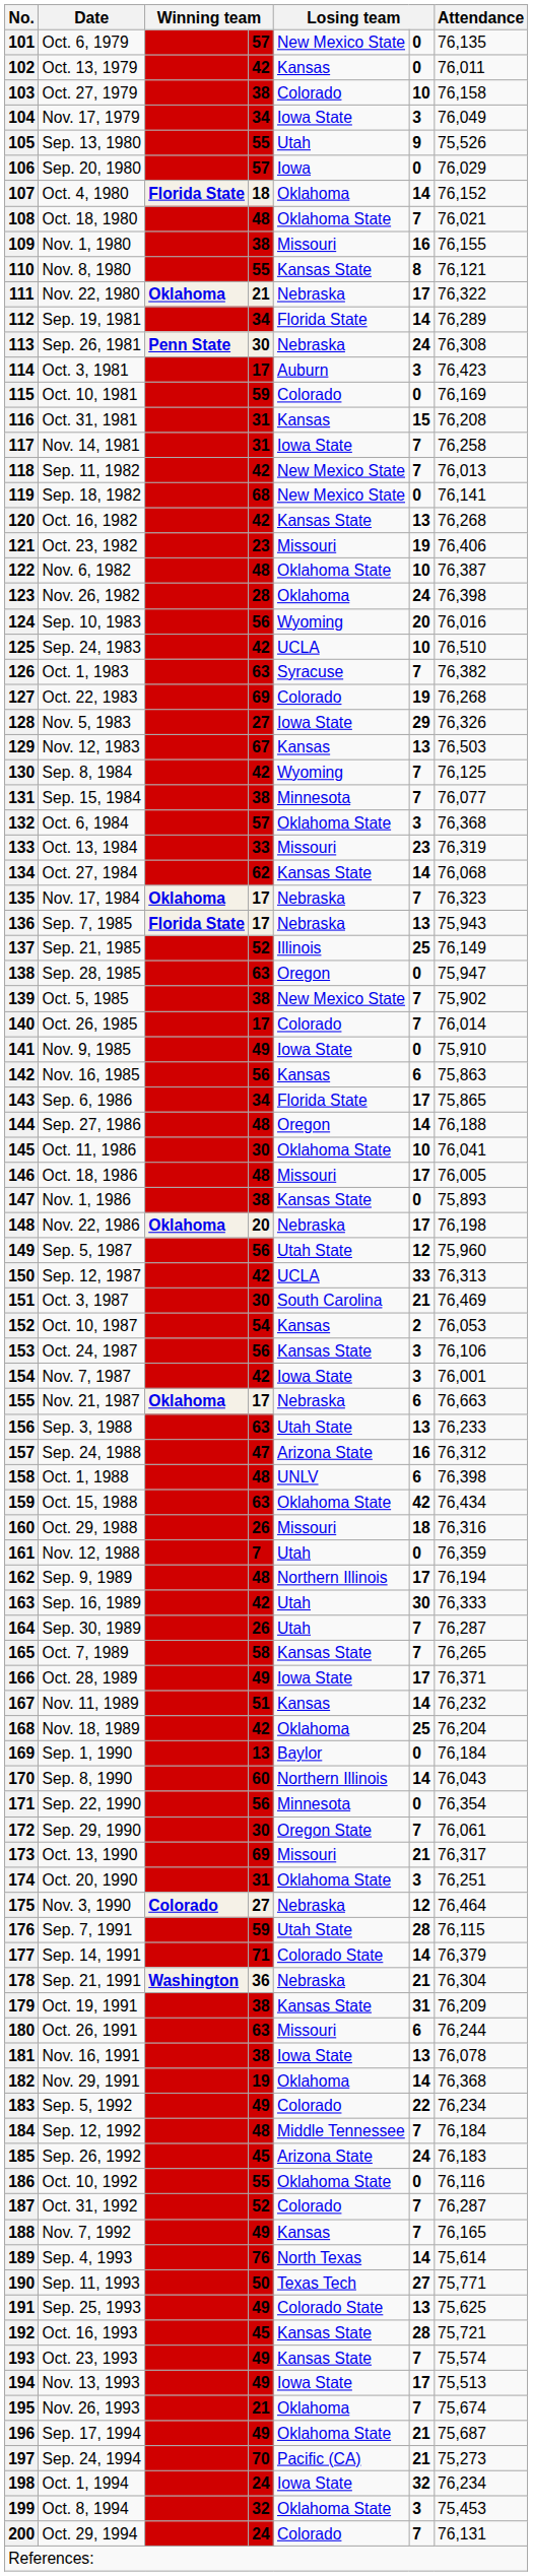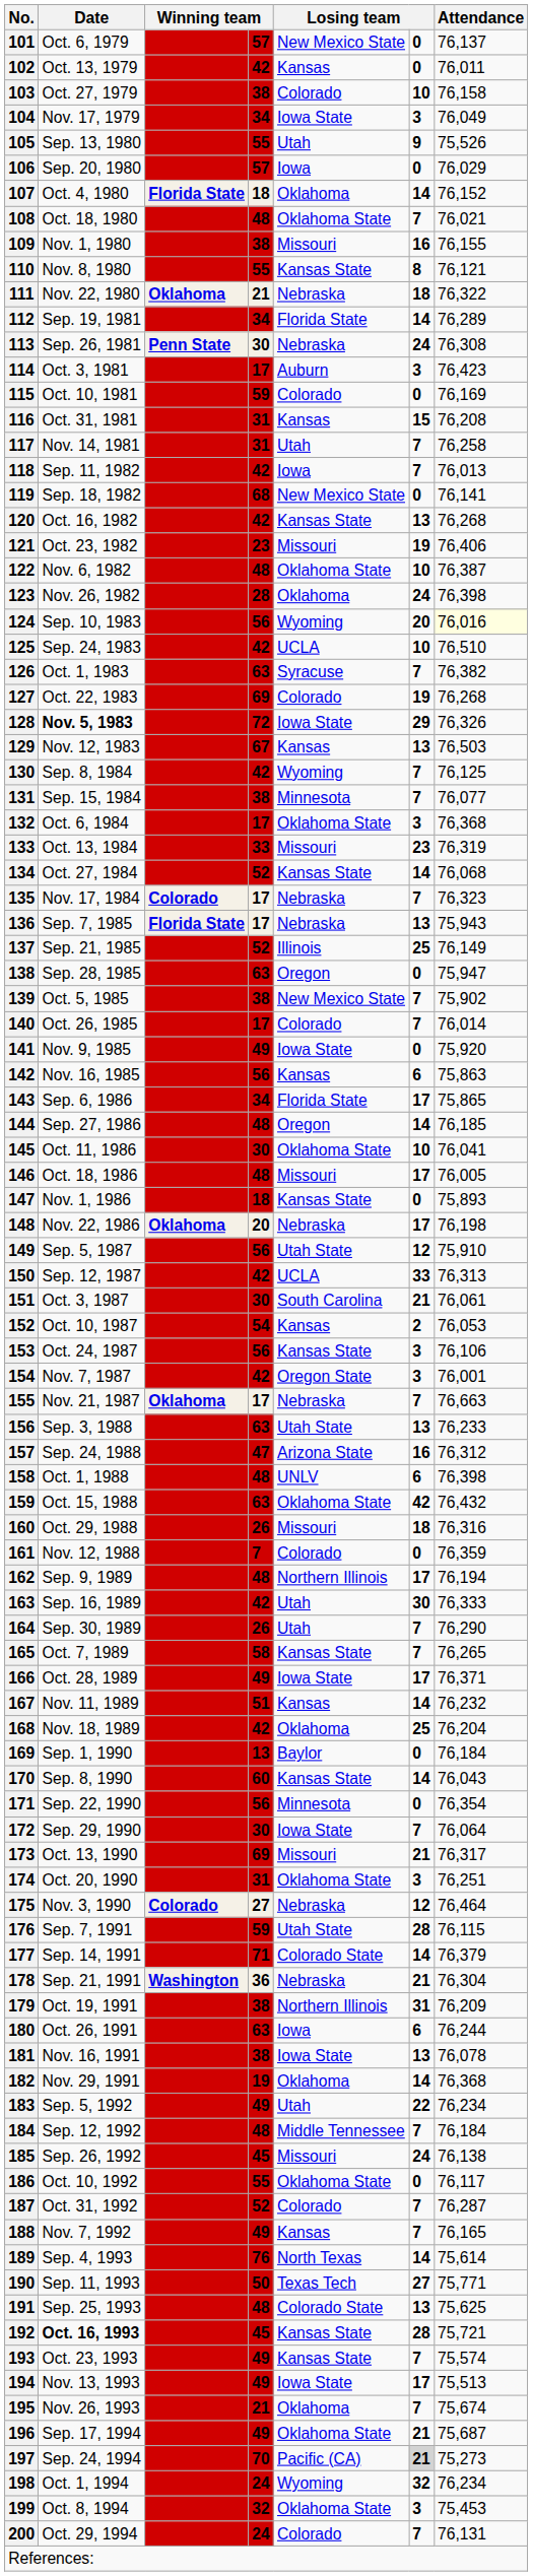101 | Attendance: 76,135 -> 76,137
111 | column 6: 17 -> 18
117 | column 5: Iowa State -> Utah
118 | column 5: New Mexico State -> Iowa
124 | Attendance: no background -> lightyellow background
128 | Date: normal -> bold
128 | column 4: 27 -> 72
132 | column 4: 57 -> 17
134 | column 4: 62 -> 52
135 | column 3: Oklahoma -> Colorado
141 | Attendance: 75,910 -> 75,920
144 | Attendance: 76,188 -> 76,185
147 | column 4: 38 -> 18
149 | Attendance: 75,960 -> 75,910
151 | Attendance: 76,469 -> 76,061
154 | column 5: Iowa State -> Oregon State
155 | column 6: 6 -> 7
159 | Attendance: 76,434 -> 76,432
161 | column 5: Utah -> Colorado
164 | Attendance: 76,287 -> 76,290
170 | column 5: Northern Illinois -> Kansas State
172 | column 5: Oregon State -> Iowa State
172 | Attendance: 76,061 -> 76,064
179 | column 5: Kansas State -> Northern Illinois
180 | column 5: Missouri -> Iowa
183 | column 5: Colorado -> Utah
185 | column 5: Arizona State -> Missouri
185 | Attendance: 76,183 -> 76,138
186 | Attendance: 76,116 -> 76,117
191 | column 4: 49 -> 48
192 | Date: normal -> bold
197 | column 6: no background -> lightgrey background
198 | column 5: Iowa State -> Wyoming
